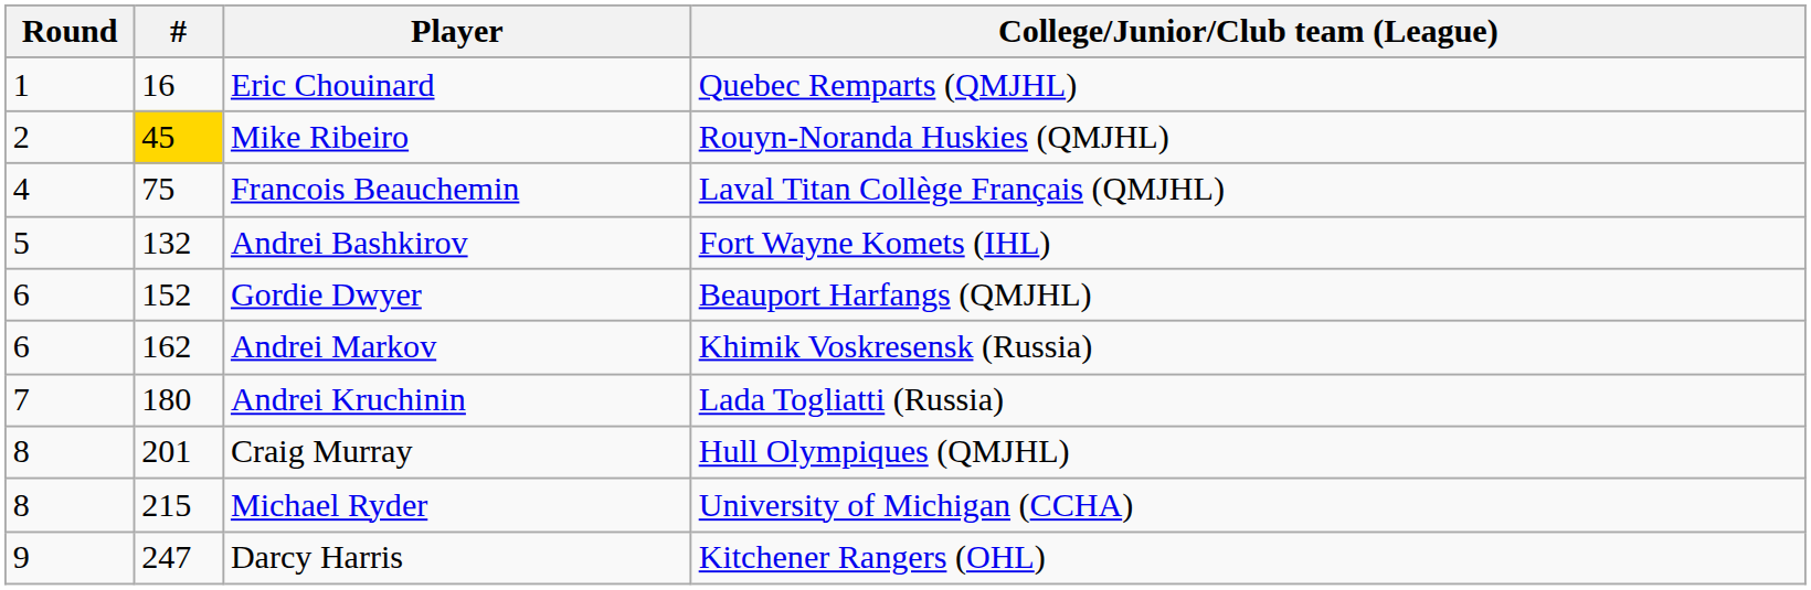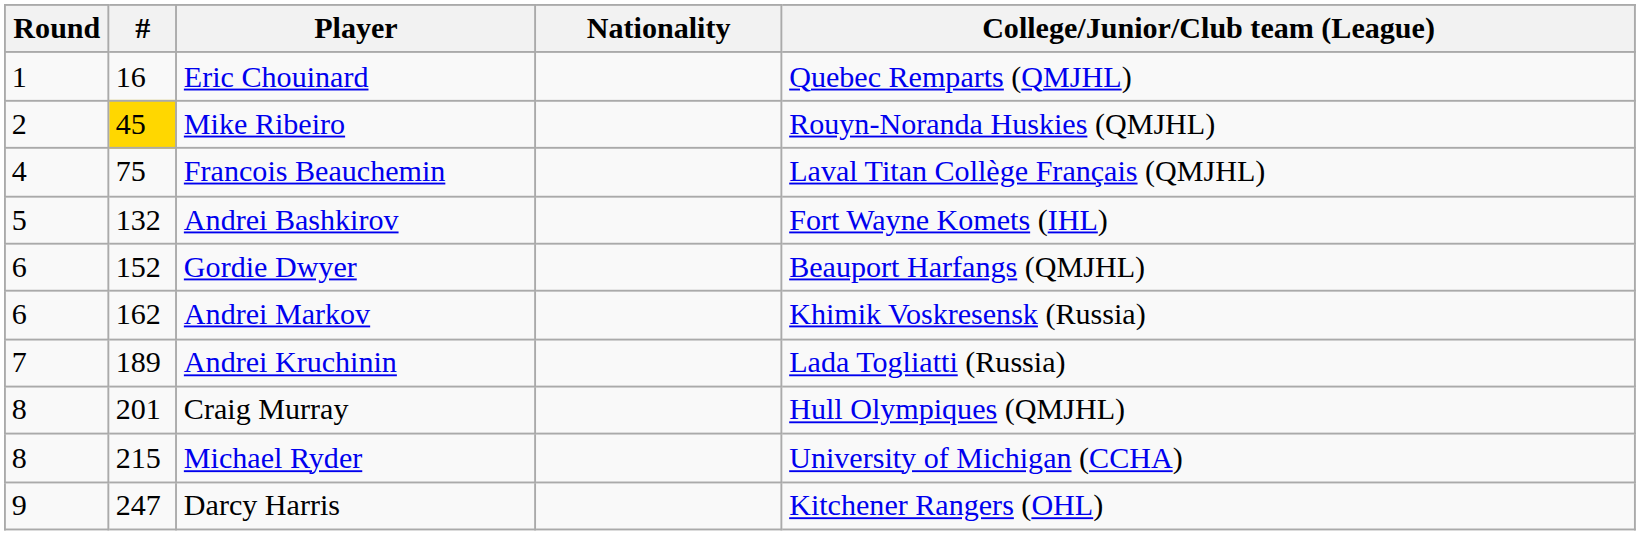+ column: Nationality
Andrei Kruchinin | #: 180 -> 189
